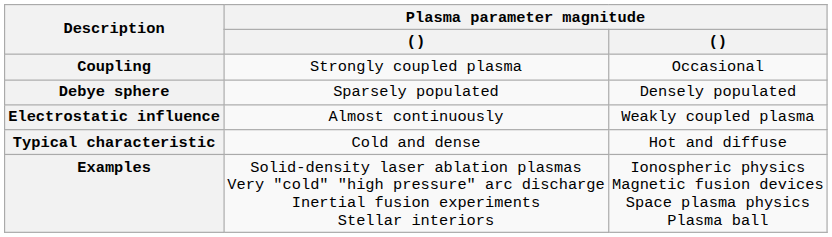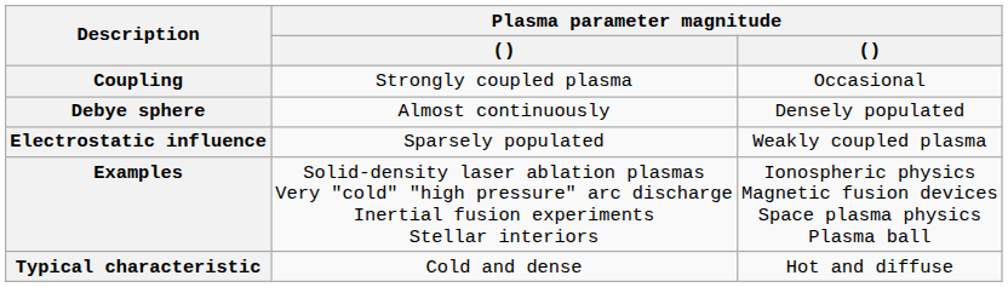Debye sphere | column 2: Sparsely populated -> Almost continuously
Electrostatic influence | column 2: Almost continuously -> Sparsely populated
rows swapped: Typical characteristic <-> Examples
